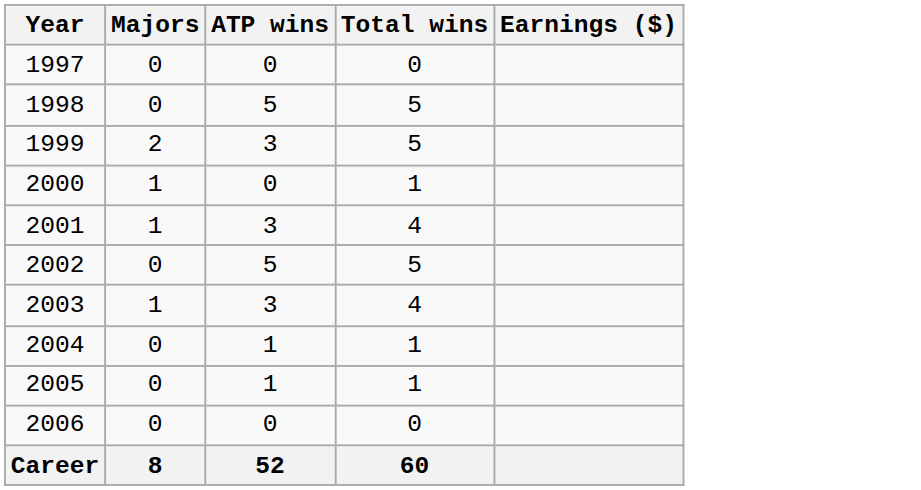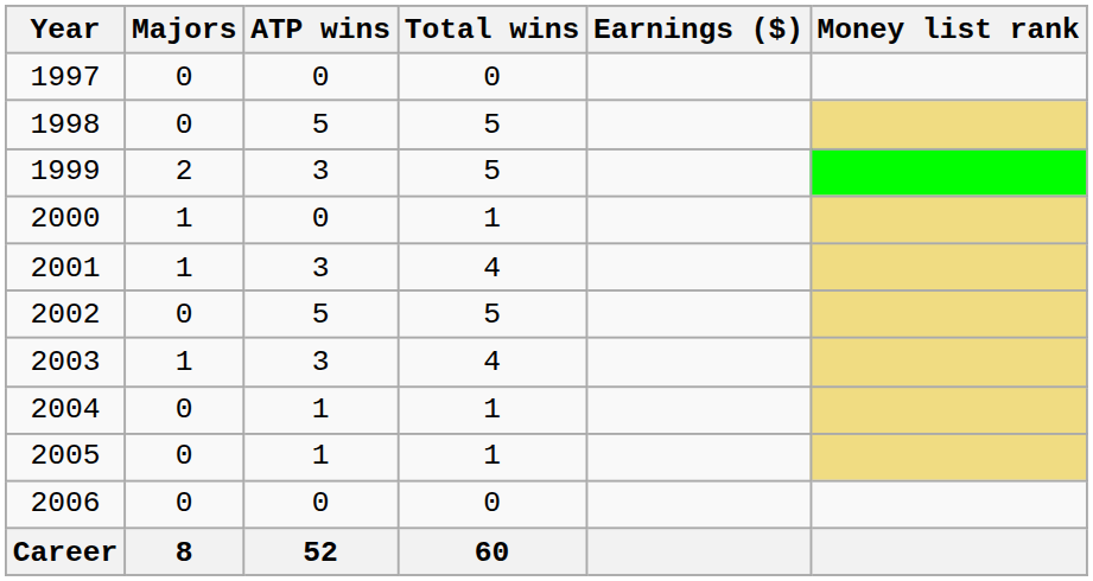+ column: Money list rank
